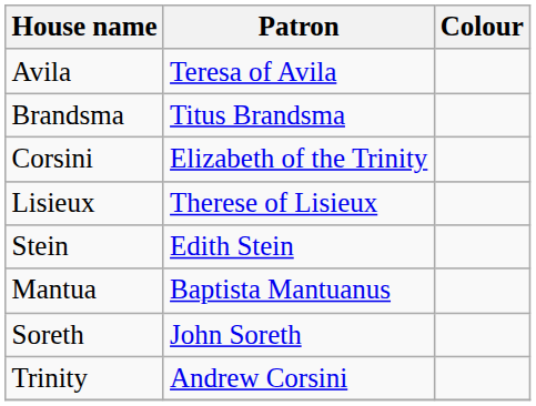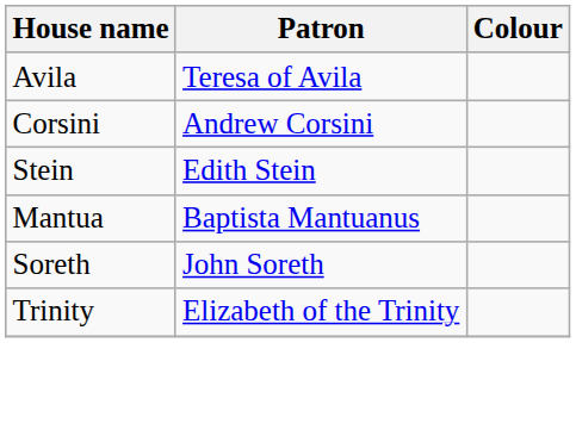- row: Brandsma | Titus Brandsma
Corsini | Patron: Elizabeth of the Trinity -> Andrew Corsini
- row: Lisieux | Therese of Lisieux
Trinity | Patron: Andrew Corsini -> Elizabeth of the Trinity
